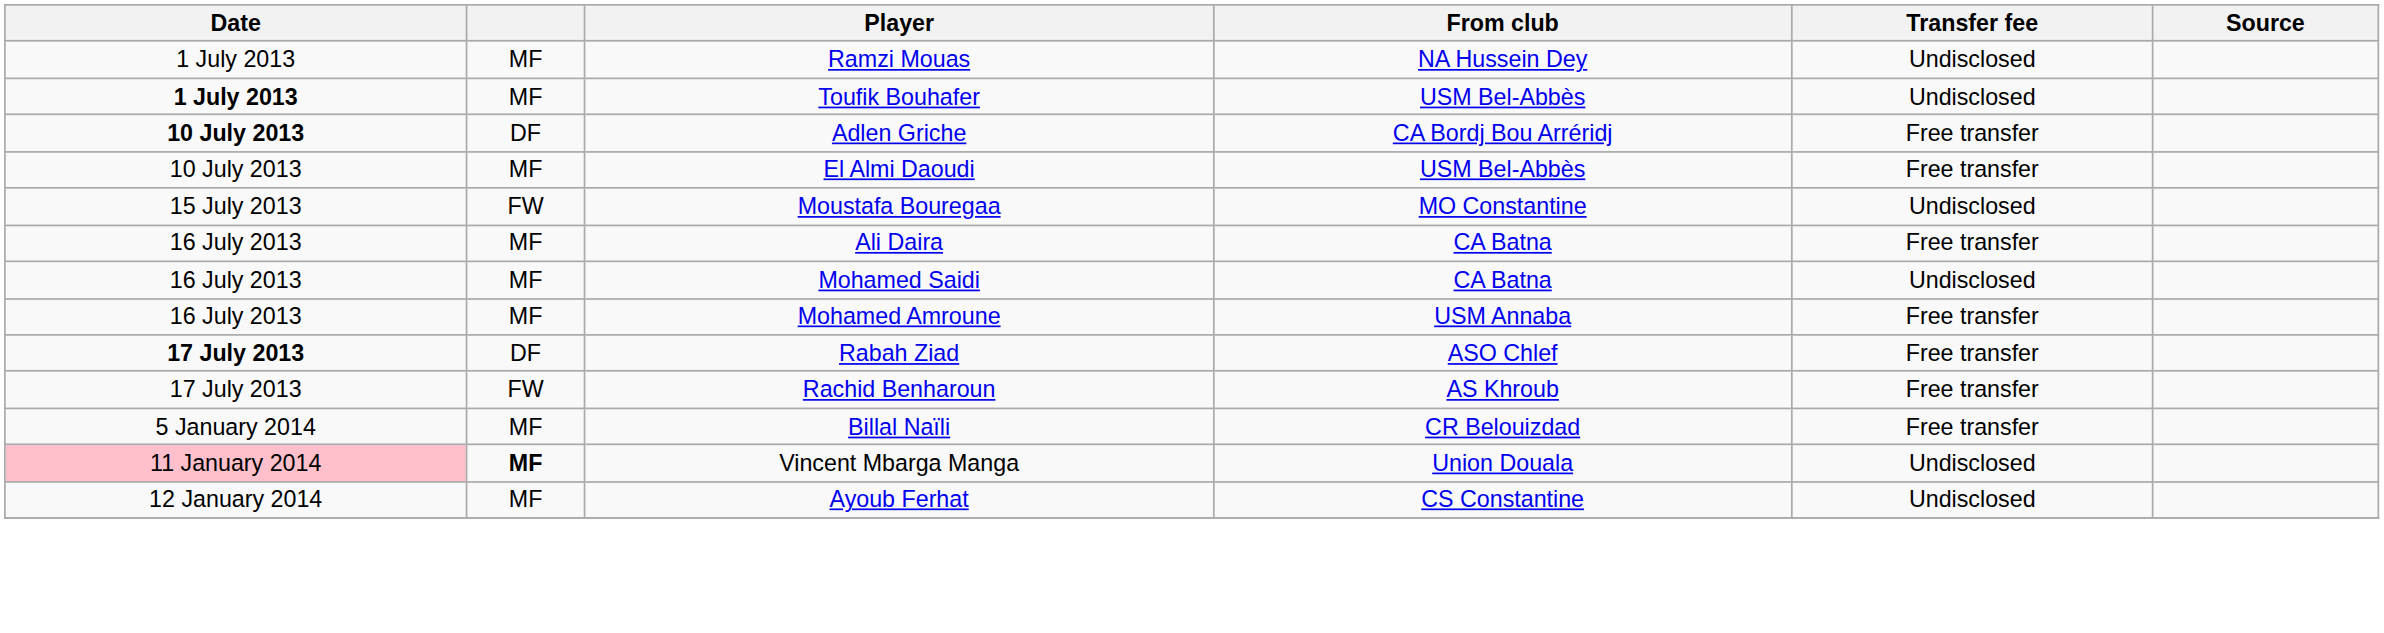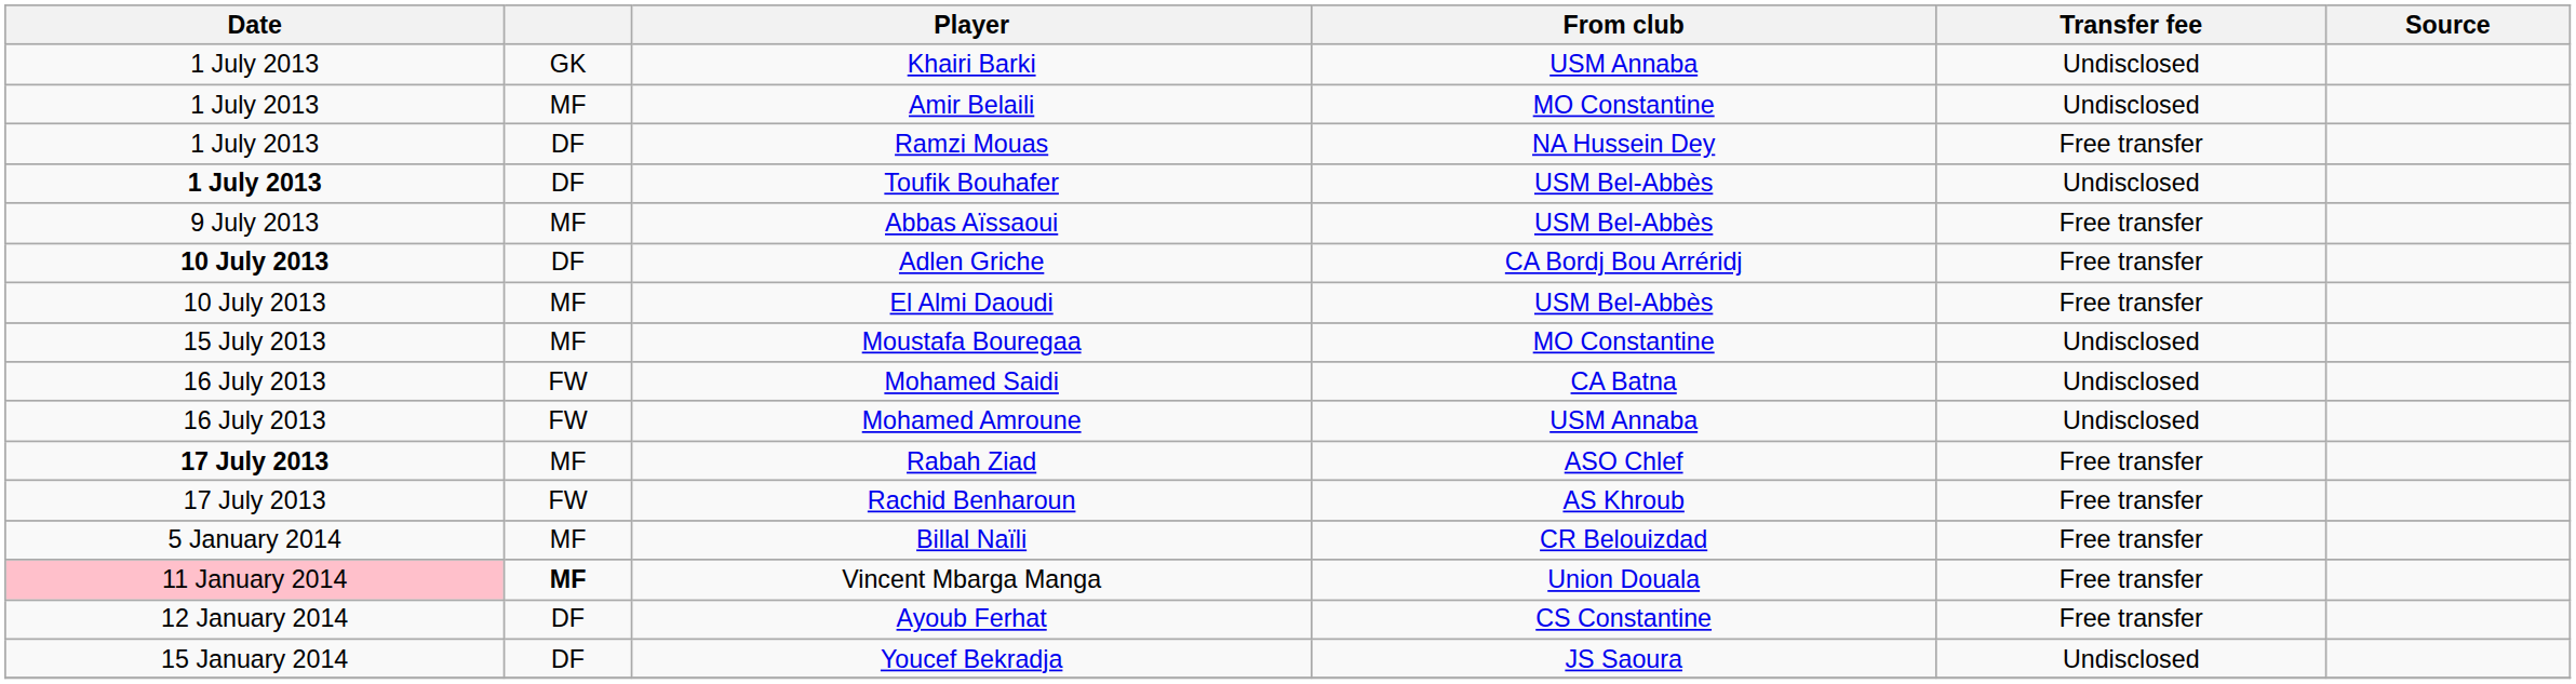+ row: 1 July 2013 | GK | Khairi Barki | USM Annaba | Undisclosed
+ row: 1 July 2013 | MF | Amir Belaili | MO Constantine | Undisclosed
Ramzi Mouas | column 2: MF -> DF
Ramzi Mouas | Transfer fee: Undisclosed -> Free transfer
Toufik Bouhafer | column 2: MF -> DF
+ row: 9 July 2013 | MF | Abbas Aïssaoui | USM Bel-Abbès | Free transfer
Moustafa Bouregaa | column 2: FW -> MF
- row: 16 July 2013 | MF | Ali Daira | CA Batna | Free transfer
Mohamed Saidi | column 2: MF -> FW
Mohamed Amroune | column 2: MF -> FW
Mohamed Amroune | Transfer fee: Free transfer -> Undisclosed
Rabah Ziad | column 2: DF -> MF
Vincent Mbarga Manga | Transfer fee: Undisclosed -> Free transfer
Ayoub Ferhat | column 2: MF -> DF
Ayoub Ferhat | Transfer fee: Undisclosed -> Free transfer
+ row: 15 January 2014 | DF | Youcef Bekradja | JS Saoura | Undisclosed
